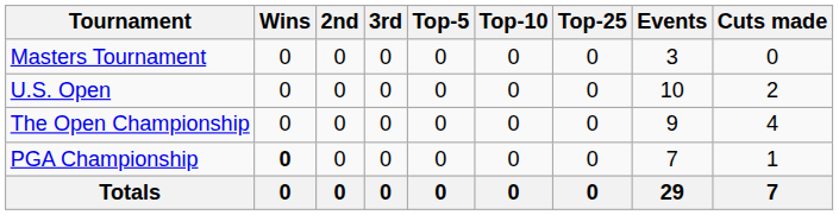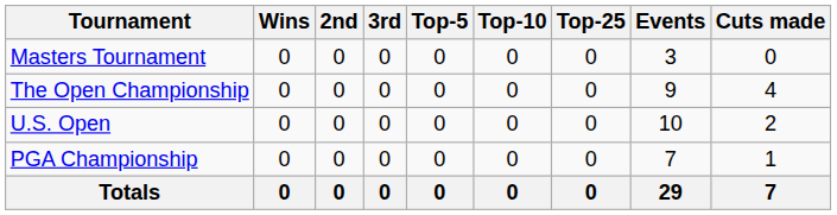rows swapped: U.S. Open <-> The Open Championship
PGA Championship | Wins: bold -> normal
